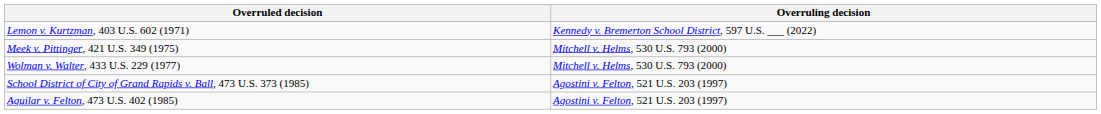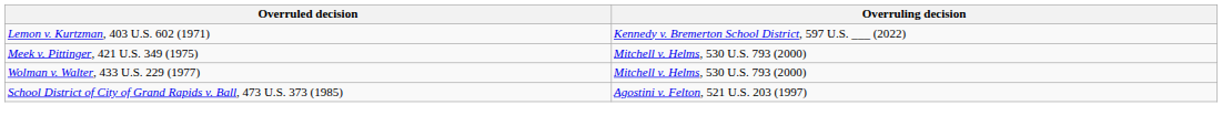- row: Aguilar v. Felton, 473 U.S. 402 (1985) | Agostini v. Felton, 521 U.S. 203 (1997)
